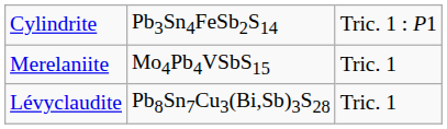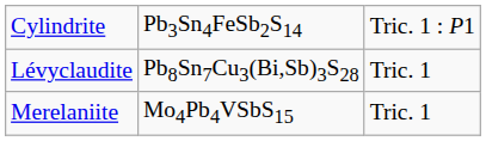rows swapped: Lévyclaudite <-> Merelaniite
